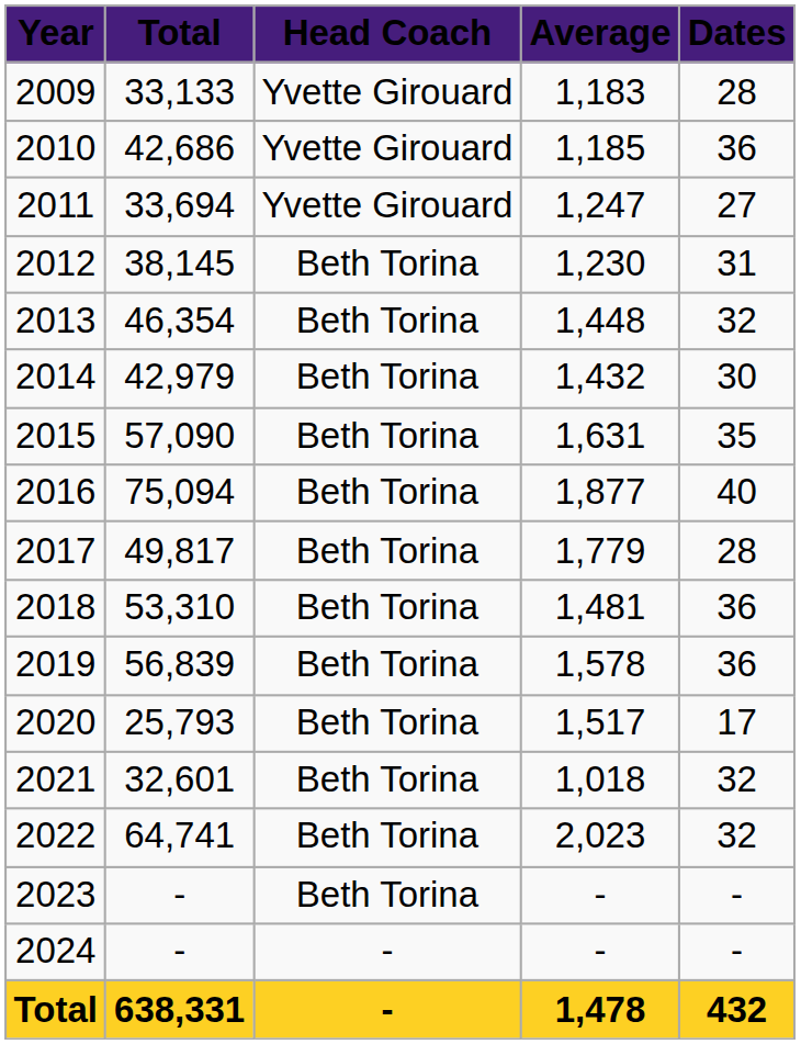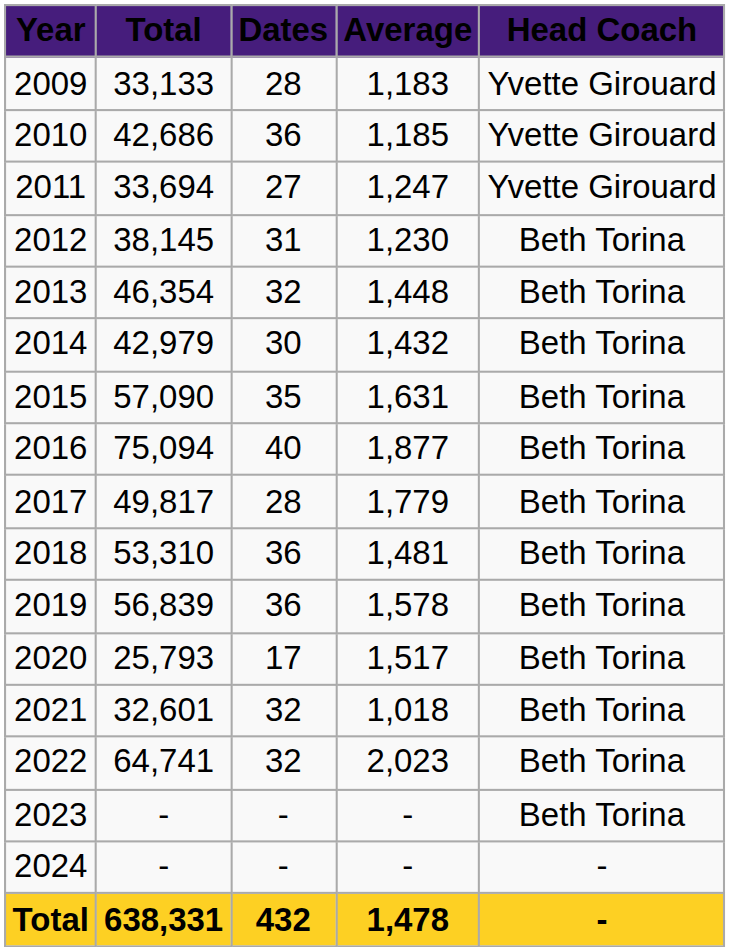columns swapped: Dates <-> Head Coach
